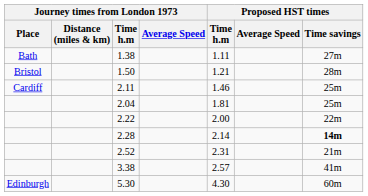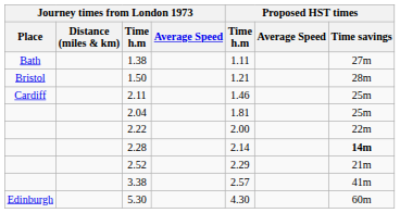2.52 | Proposed HST times / Time h.m: 2.31 -> 2.29
